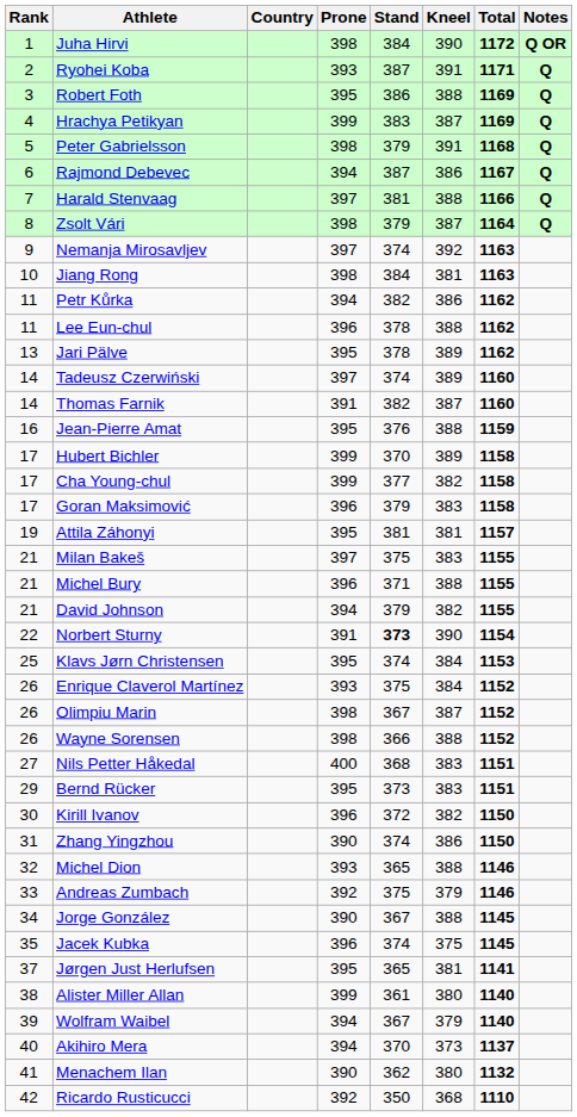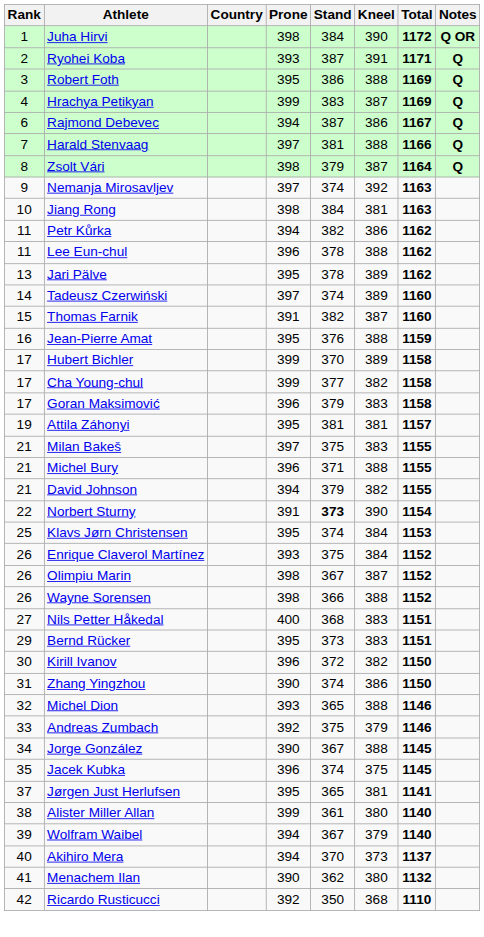- row: 5 | Peter Gabrielsson | 398 | 379 | 391 | 1168 | Q
Thomas Farnik | Rank: 14 -> 15
